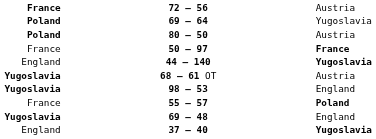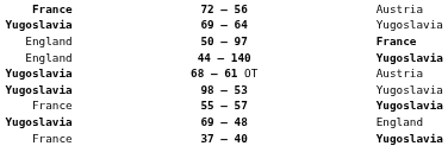69 – 64 | column 1: Poland -> Yugoslavia
- row: Poland | 80 – 50 | Austria
50 – 97 | column 1: France -> England
98 – 53 | column 3: England -> Yugoslavia
55 – 57 | column 3: Poland -> Yugoslavia
37 – 40 | column 1: England -> France
